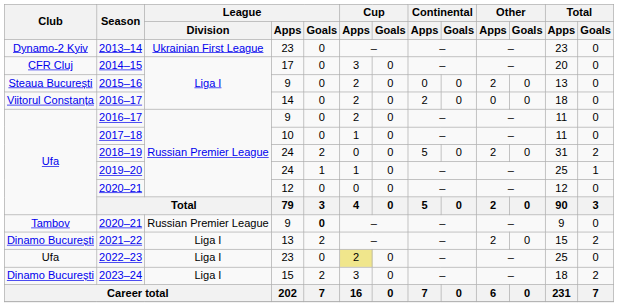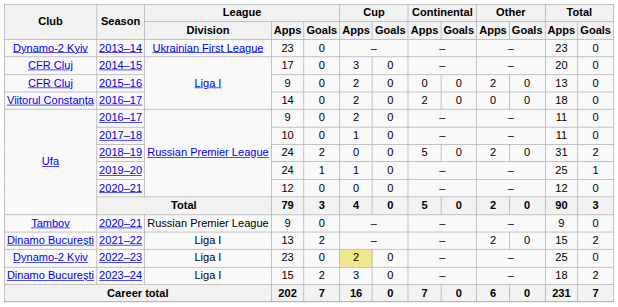2015–16 | Club: Steaua București -> CFR Cluj
2020–21 / 9 | League / Goals: bold -> normal
2022–23 | Club: Ufa -> Dynamo-2 Kyiv
